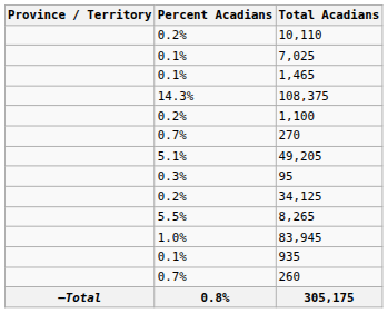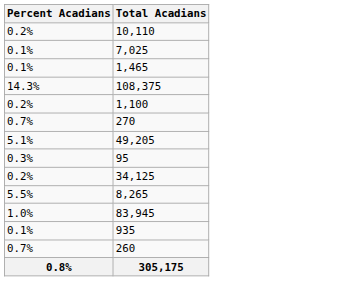- column: Province / Territory | —Total
